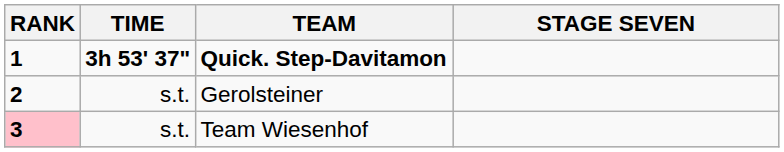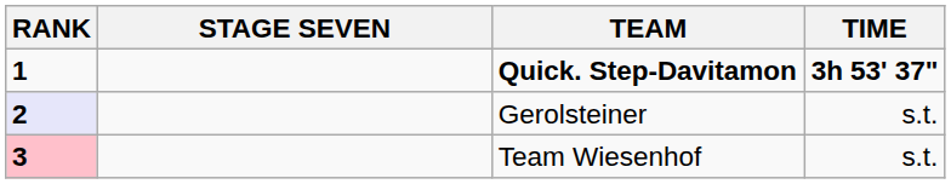columns swapped: STAGE SEVEN <-> TIME
Gerolsteiner | RANK: no background -> lavender background
